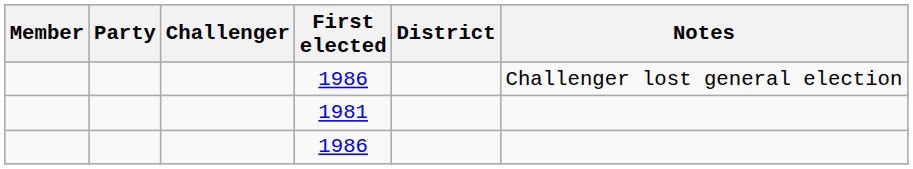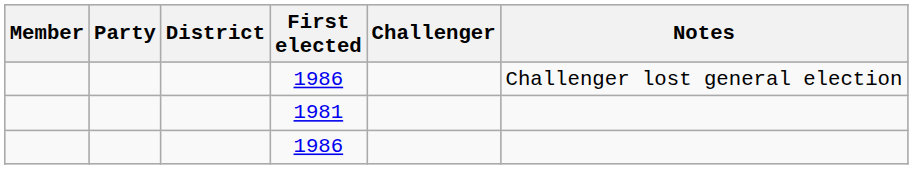columns swapped: District <-> Challenger
